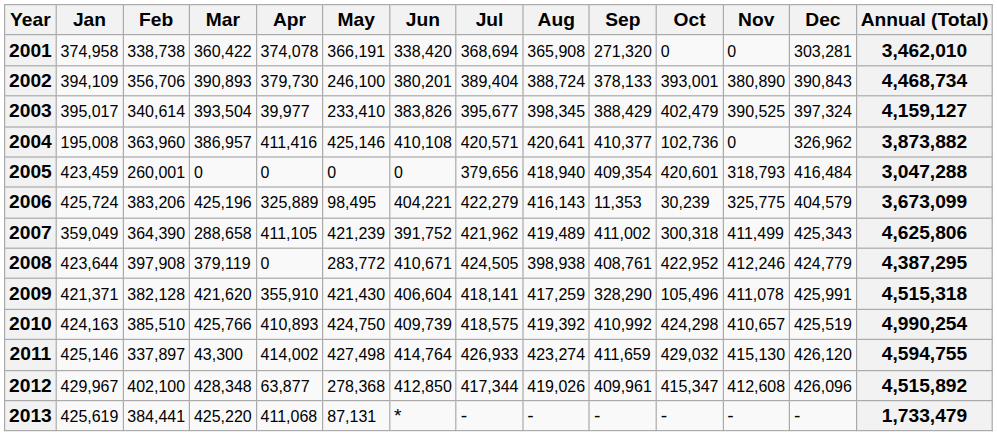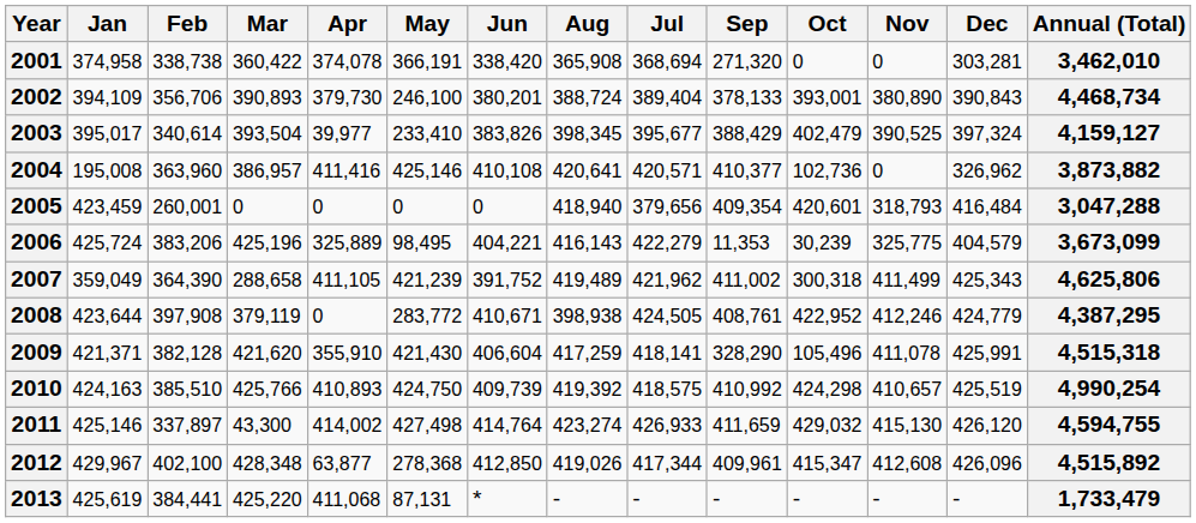columns swapped: Jul <-> Aug
